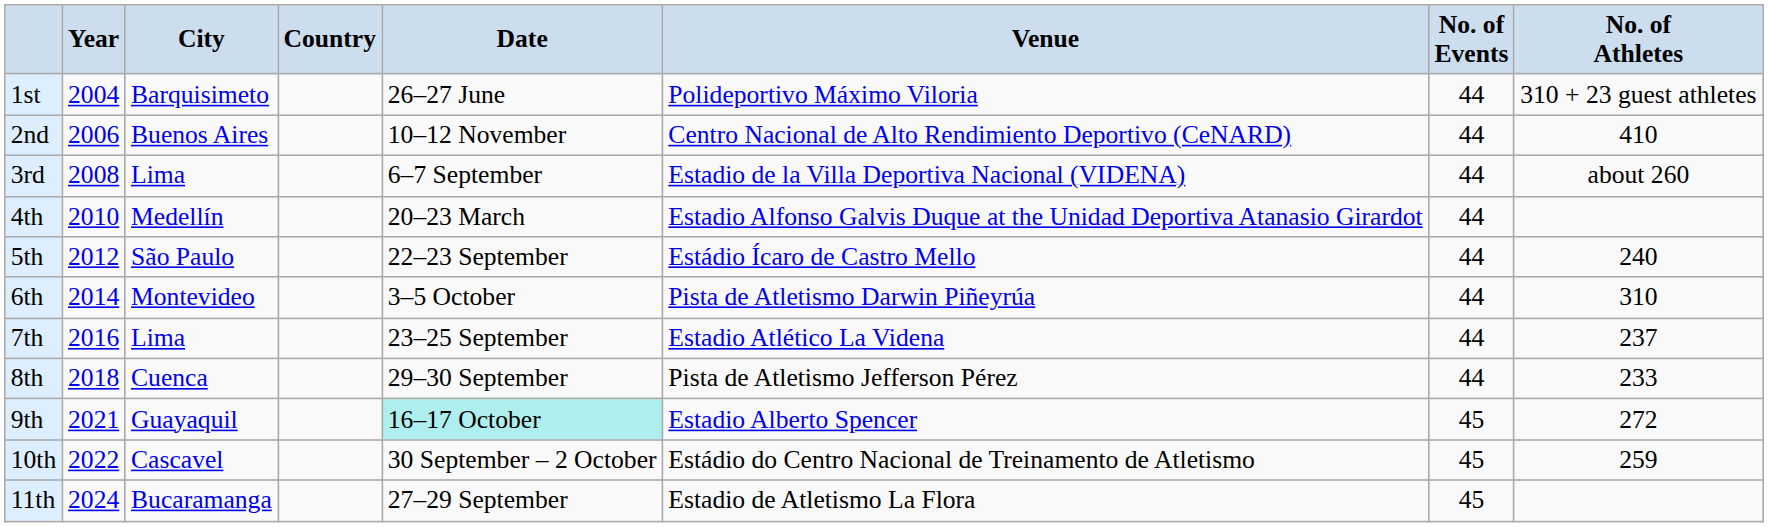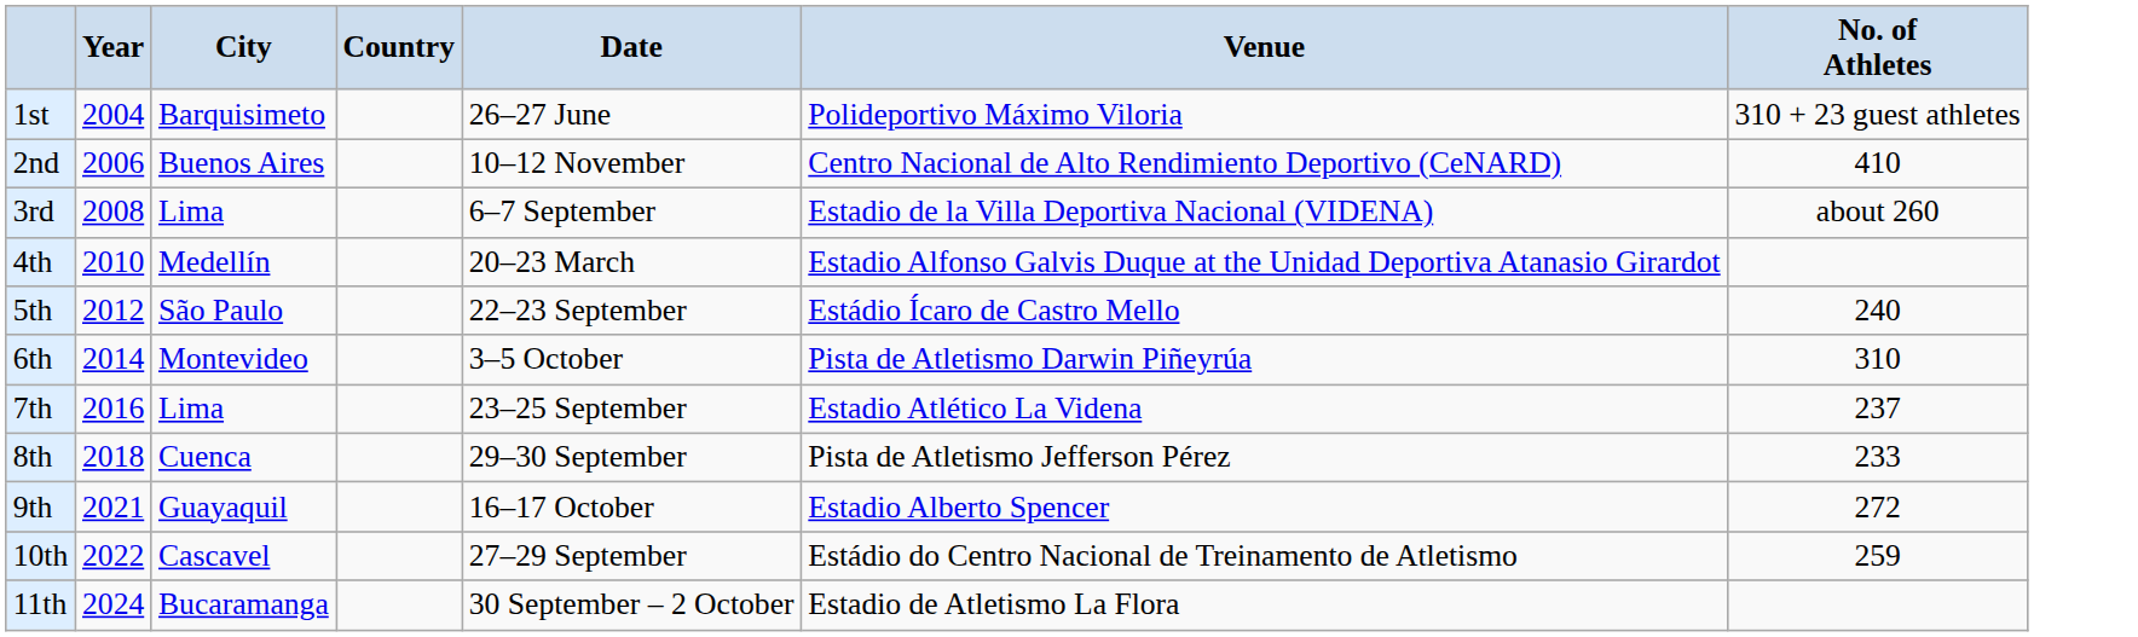- column: No. of Events | 44 | 44 | 44 | 44 | 44 | 44 | 44 | 44 | 45 | 45 | 45
9th | Date: paleturquoise background -> no background
10th | Date: 30 September – 2 October -> 27–29 September
11th | Date: 27–29 September -> 30 September – 2 October
